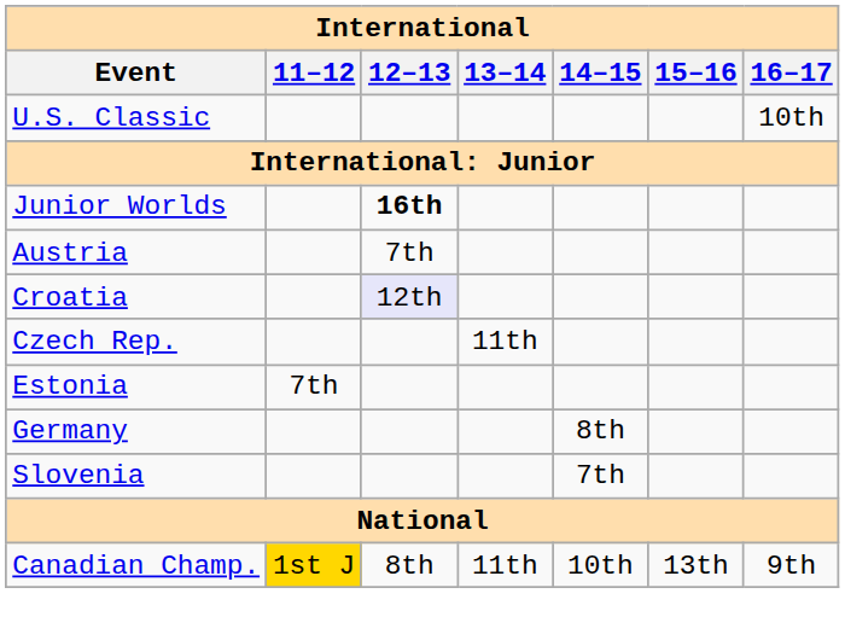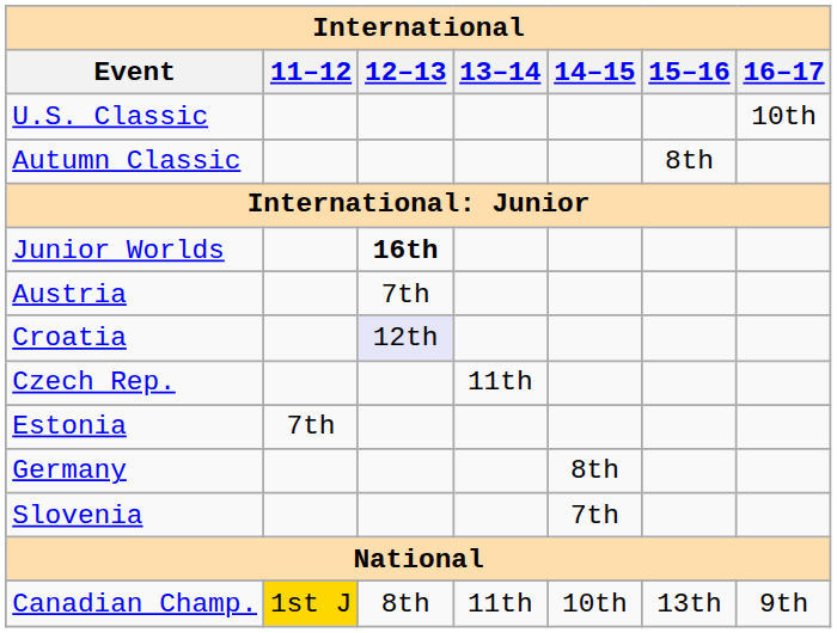+ row: Autumn Classic | 8th
